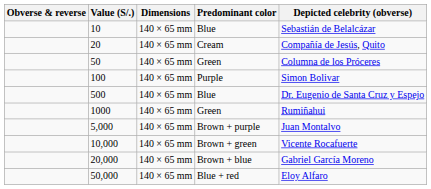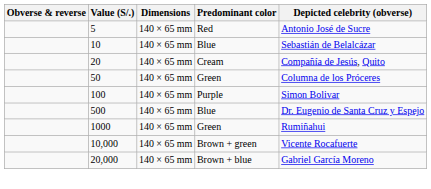+ row: 5 | 140 × 65 mm | Red | Antonio José de Sucre
- row: 5,000 | 140 × 65 mm | Brown + purple | Juan Montalvo
- row: 50,000 | 140 × 65 mm | Blue + red | Eloy Alfaro
